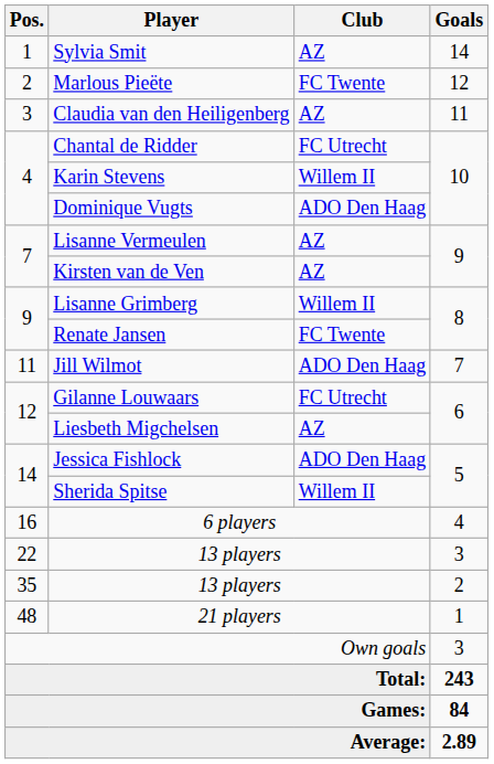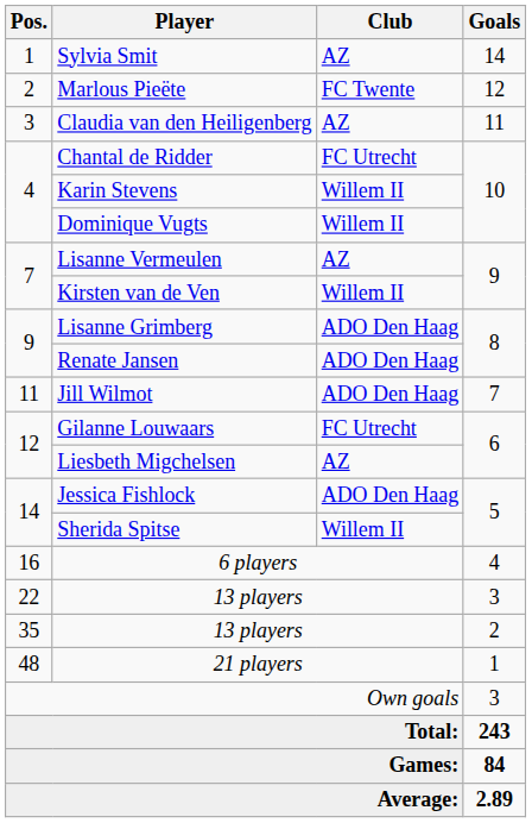Dominique Vugts | Club: ADO Den Haag -> Willem II
Kirsten van de Ven | Club: AZ -> Willem II
Lisanne Grimberg | Club: Willem II -> ADO Den Haag
Renate Jansen | Club: FC Twente -> ADO Den Haag
